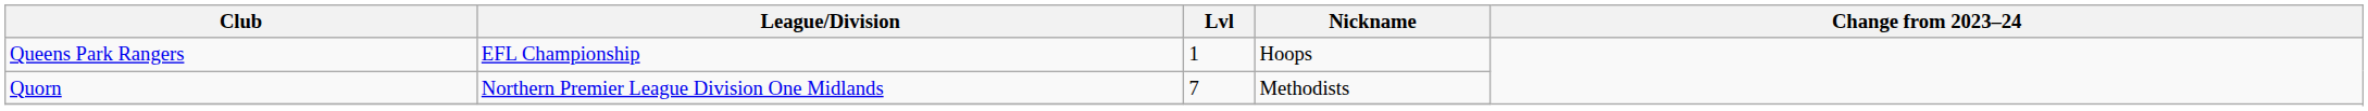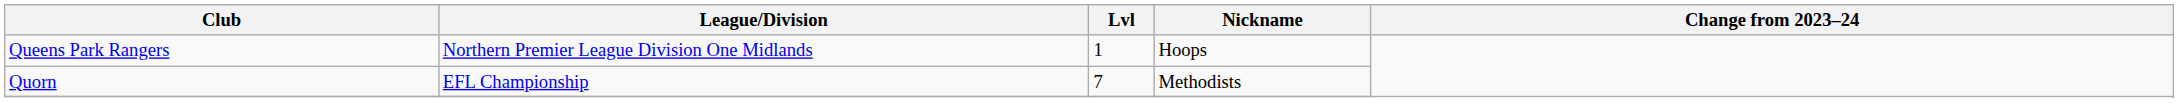Queens Park Rangers | League/Division: EFL Championship -> Northern Premier League Division One Midlands
Quorn | League/Division: Northern Premier League Division One Midlands -> EFL Championship
